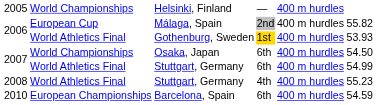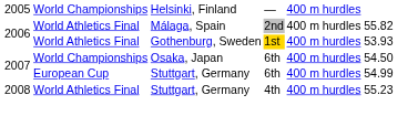Málaga, Spain | column 2: European Cup -> World Athletics Final
2007 / Stuttgart, Germany | column 2: World Athletics Final -> European Cup
- row: 2010 | European Championships | Barcelona, Spain | 6th | 400 m hurdles | 54.59
